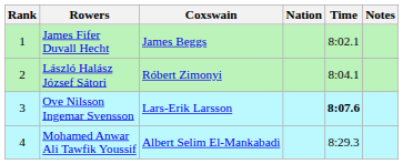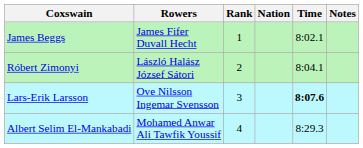columns swapped: Rank <-> Coxswain
